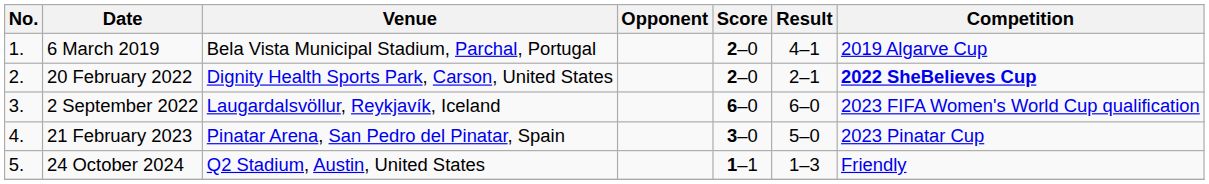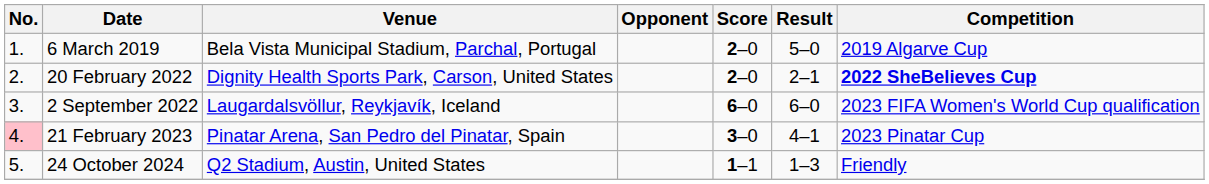6 March 2019 | Result: 4–1 -> 5–0
21 February 2023 | No.: no background -> pink background
21 February 2023 | Result: 5–0 -> 4–1
